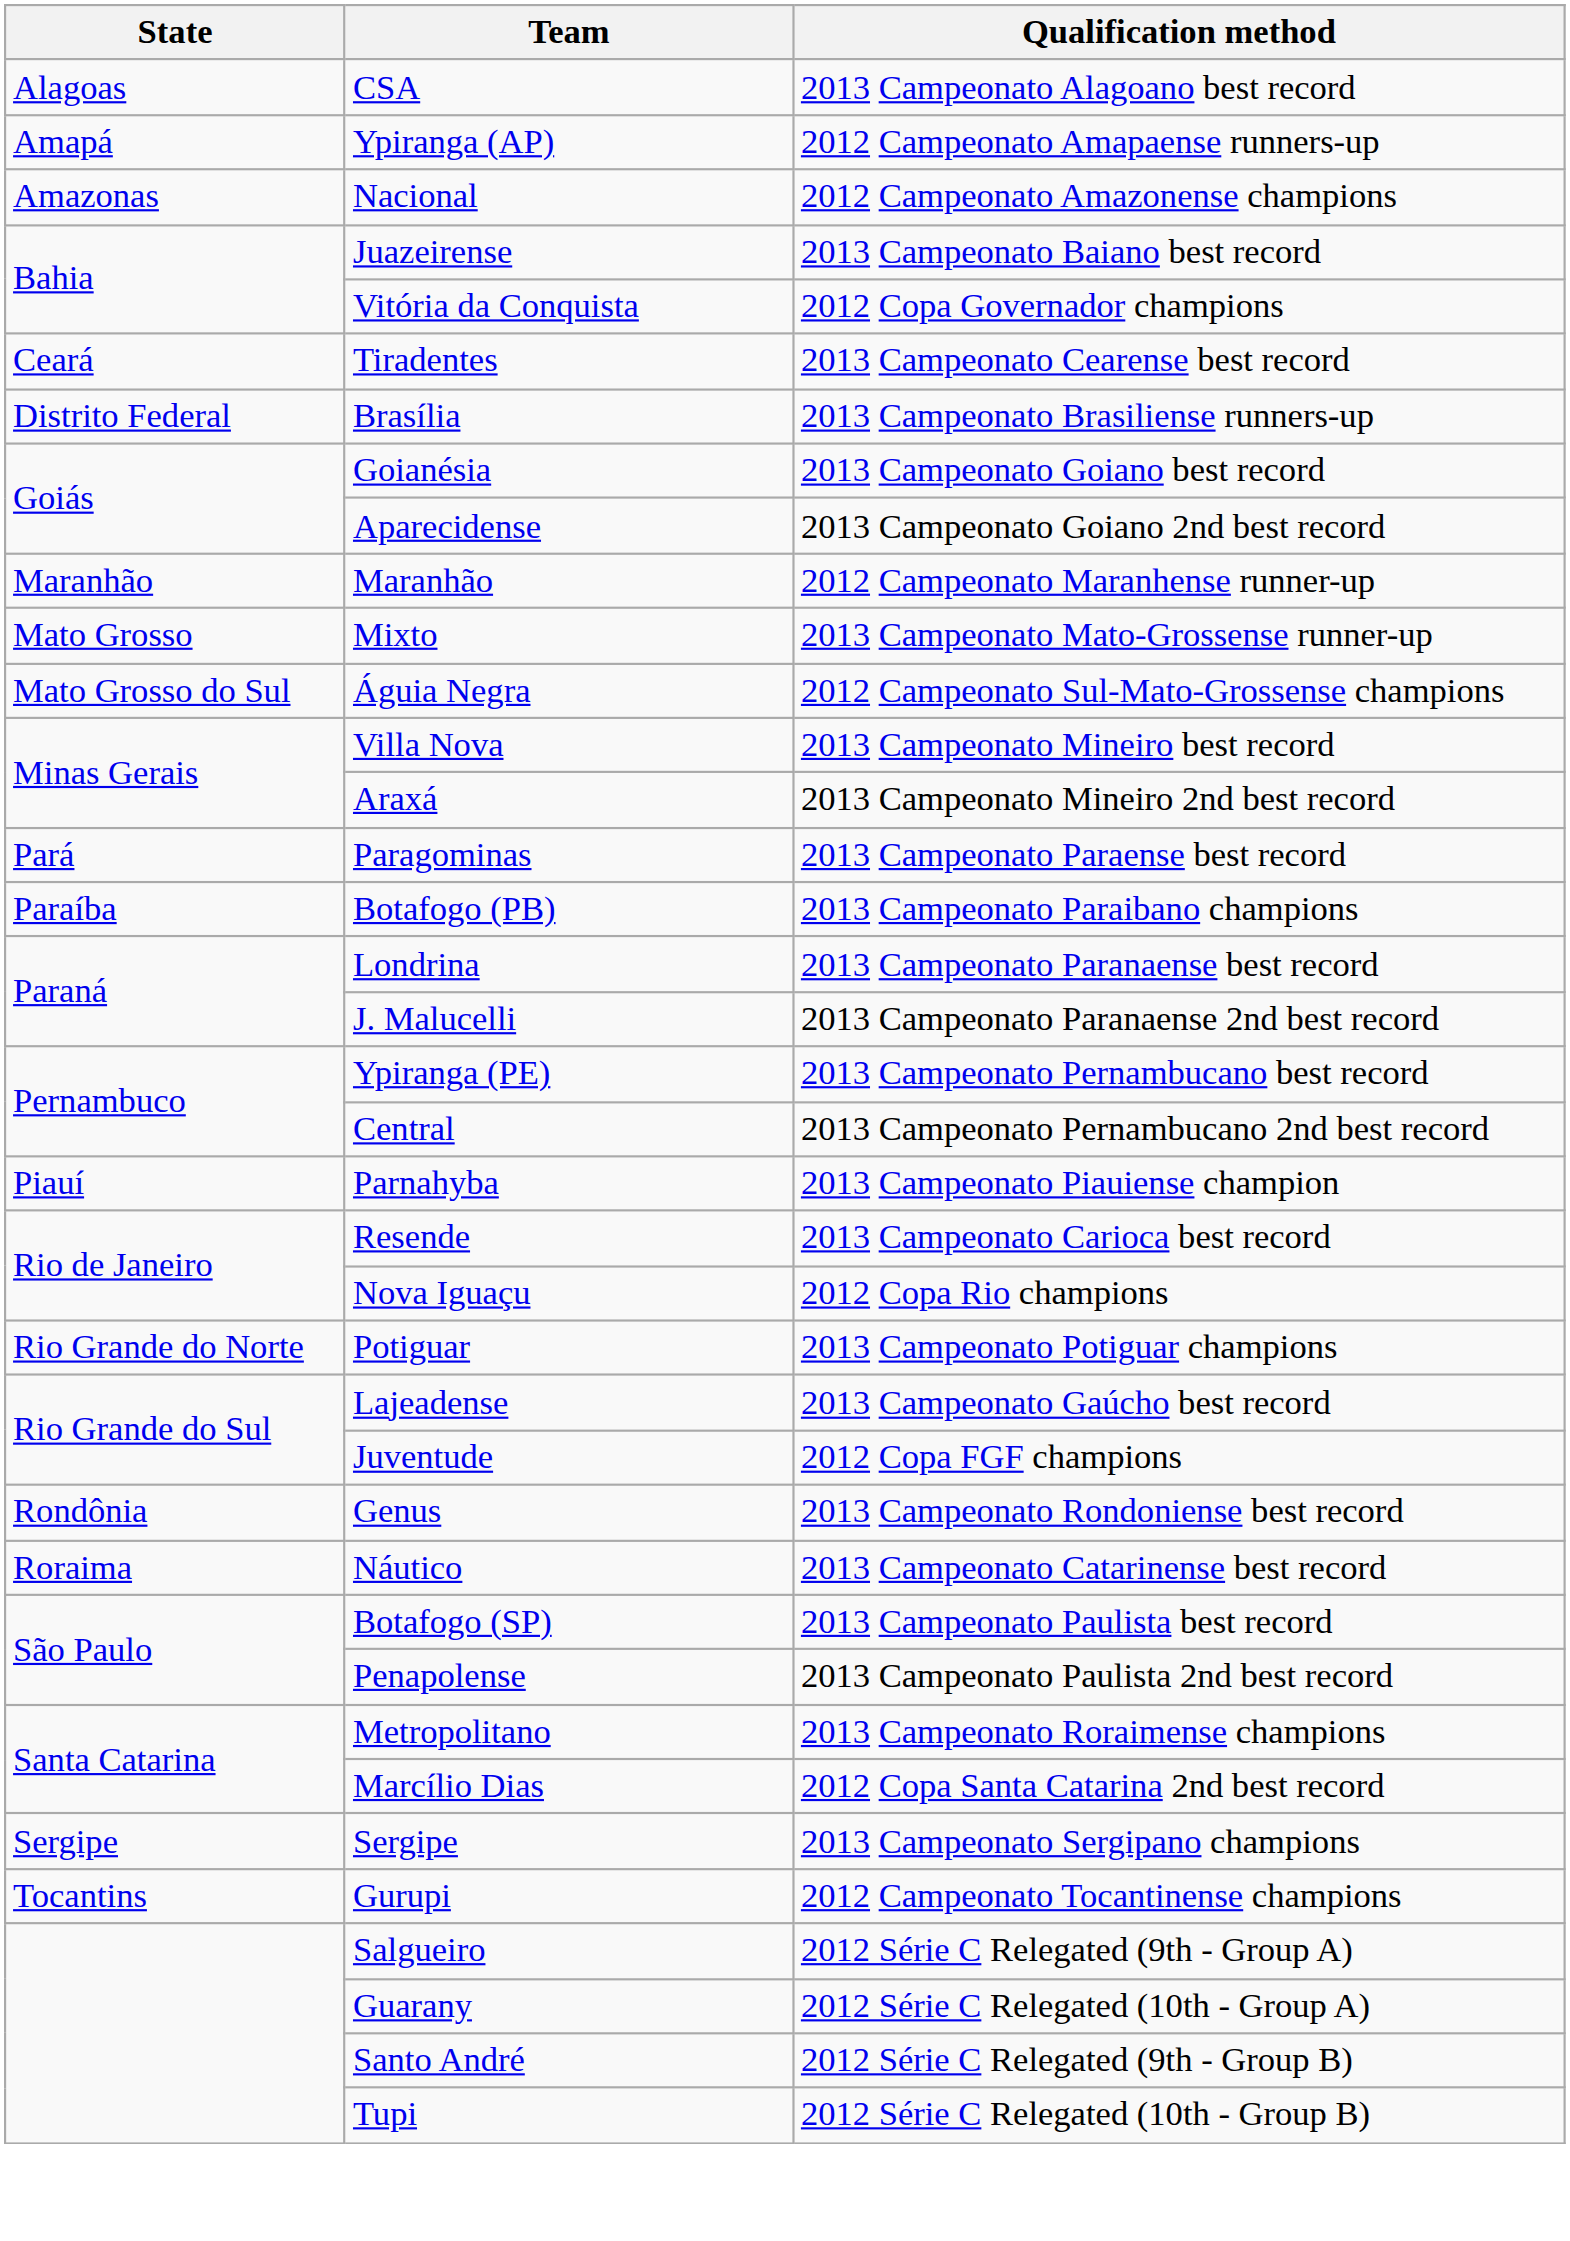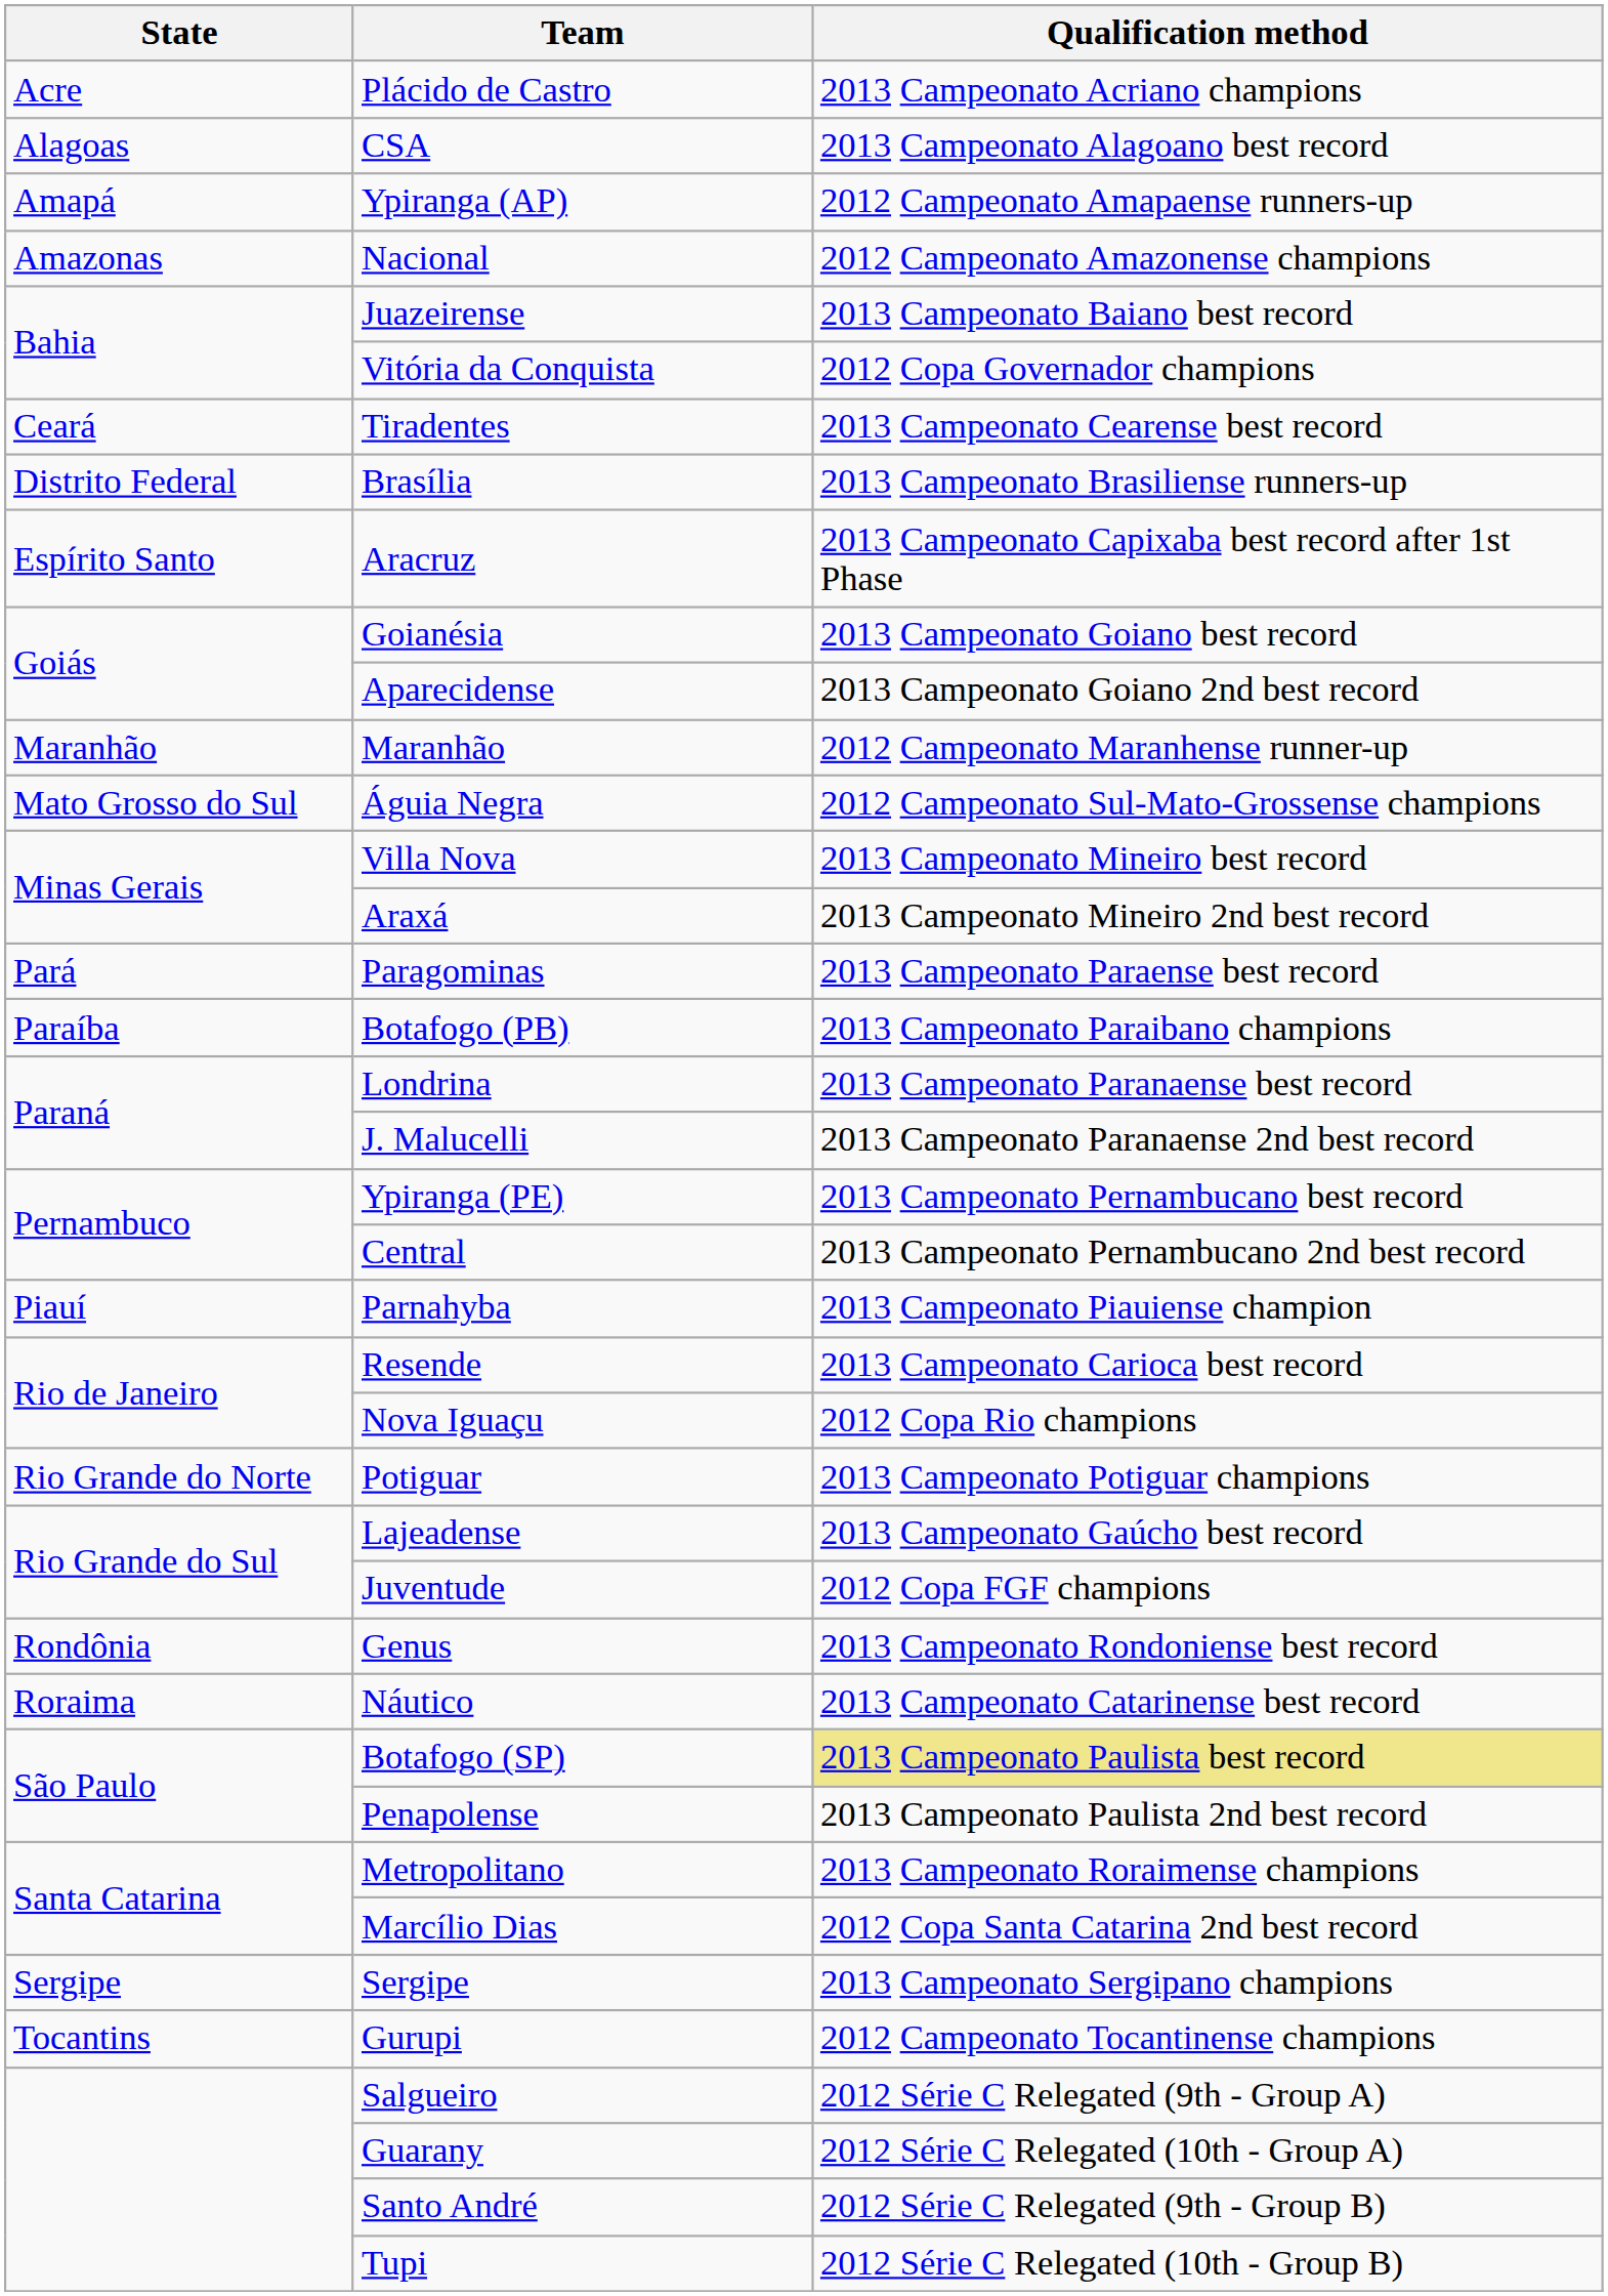+ row: Acre | Plácido de Castro | 2013 Campeonato Acriano champions
+ row: Espírito Santo | Aracruz | 2013 Campeonato Capixaba best record after 1st Phase
- row: Mato Grosso | Mixto | 2013 Campeonato Mato-Grossense runner-up
Botafogo (SP) | Qualification method: no background -> khaki background
